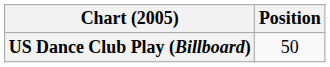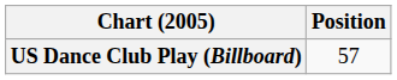US Dance Club Play (Billboard) | Position: 50 -> 57
